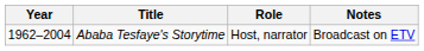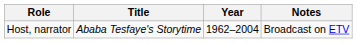columns swapped: Year <-> Role
